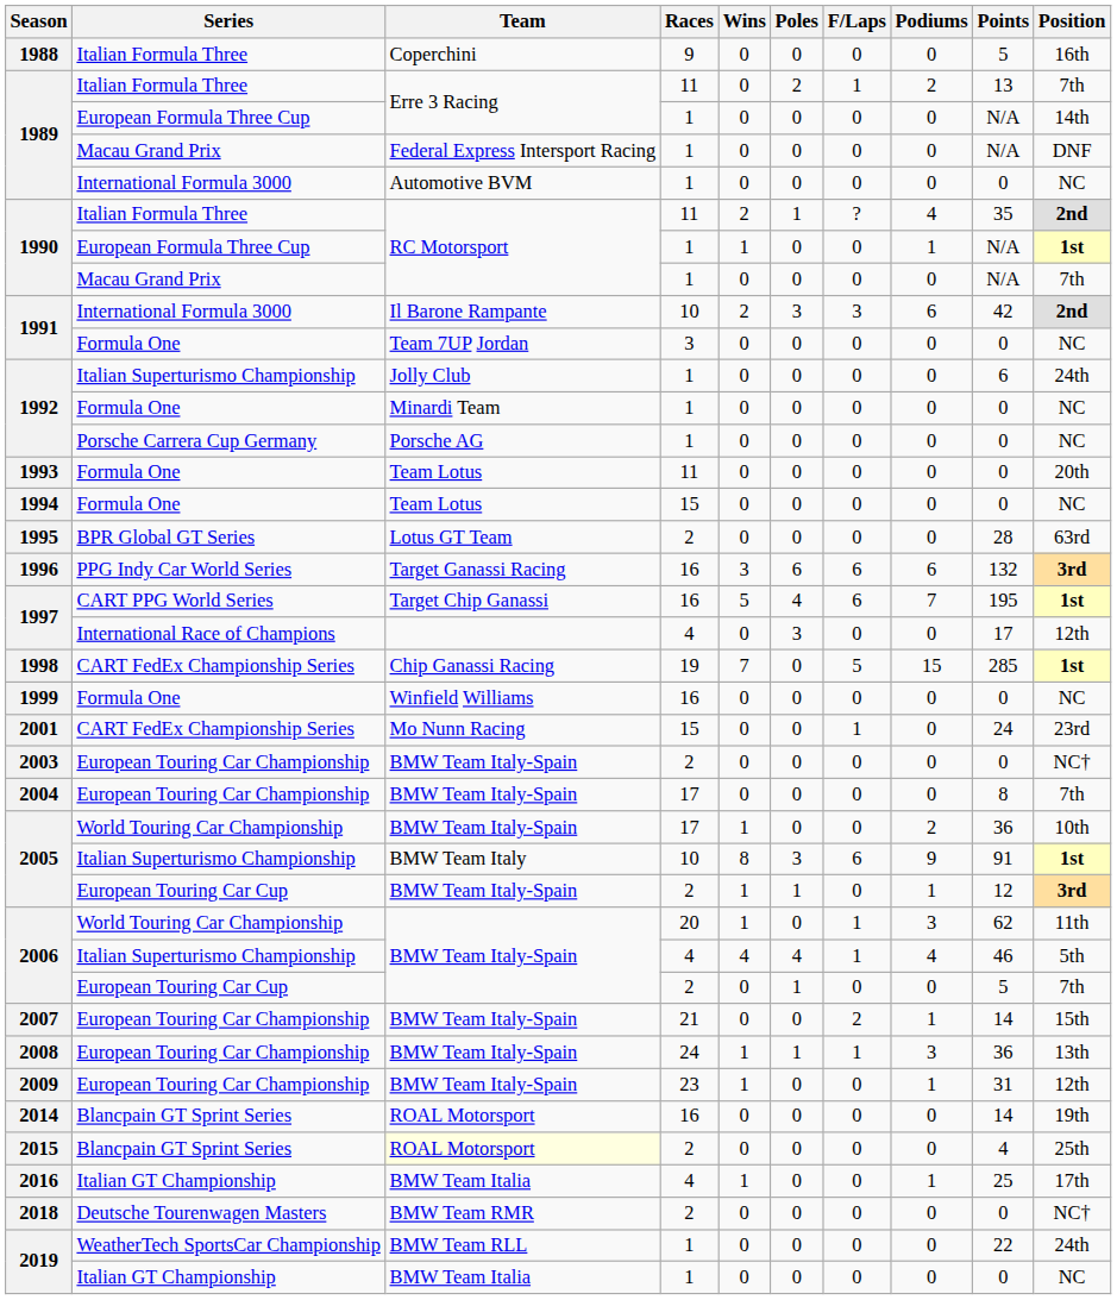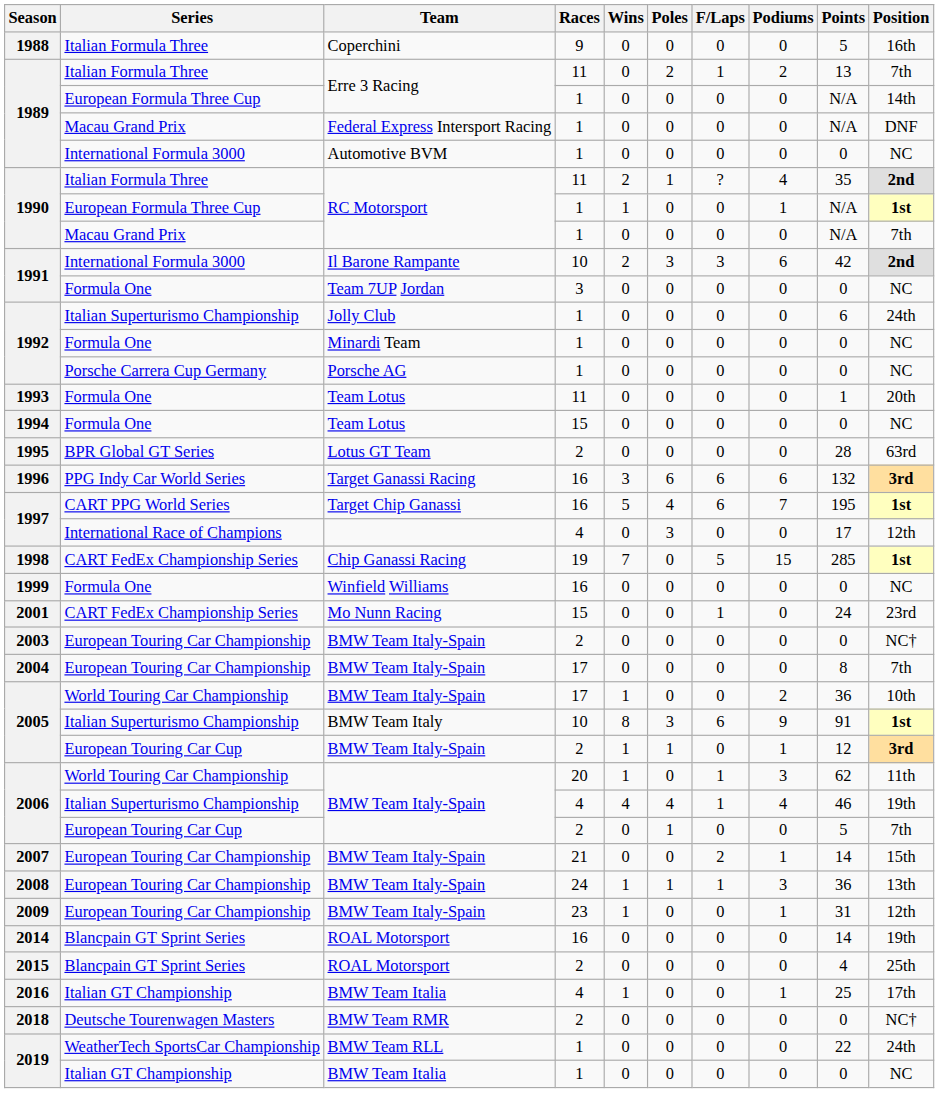1993 | Points: 0 -> 1
2006 / Italian Superturismo Championship | Position: 5th -> 19th
2015 | Team: lightyellow background -> no background
